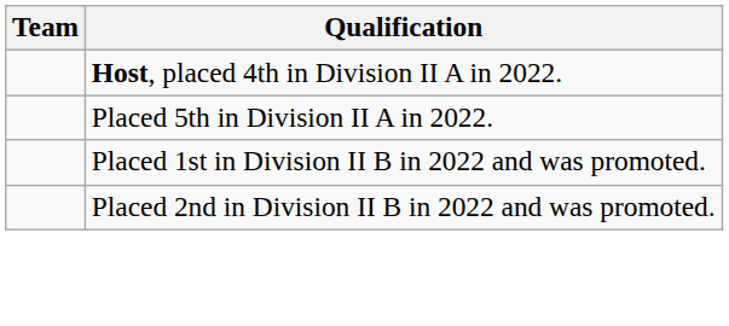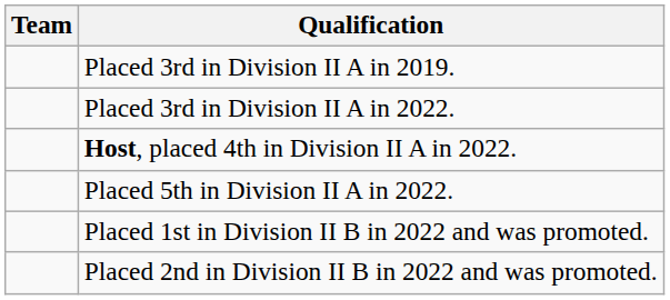+ row: Placed 3rd in Division II A in 2019.
+ row: Placed 3rd in Division II A in 2022.
